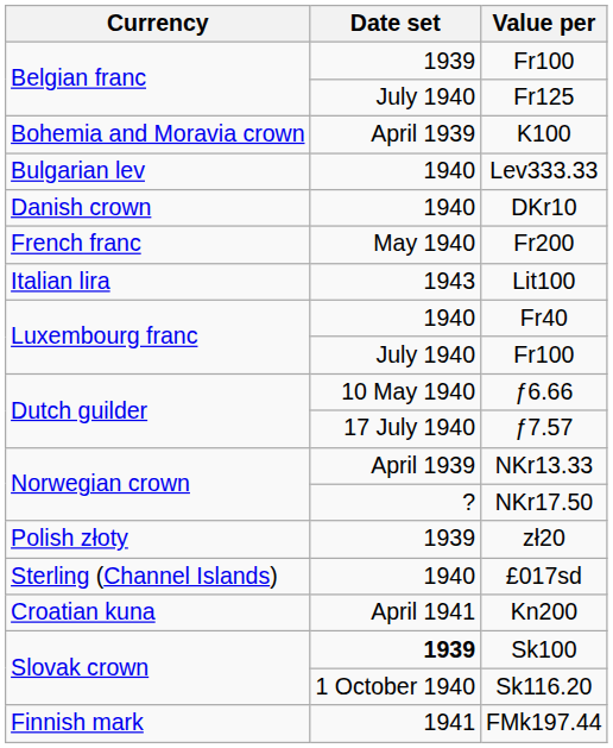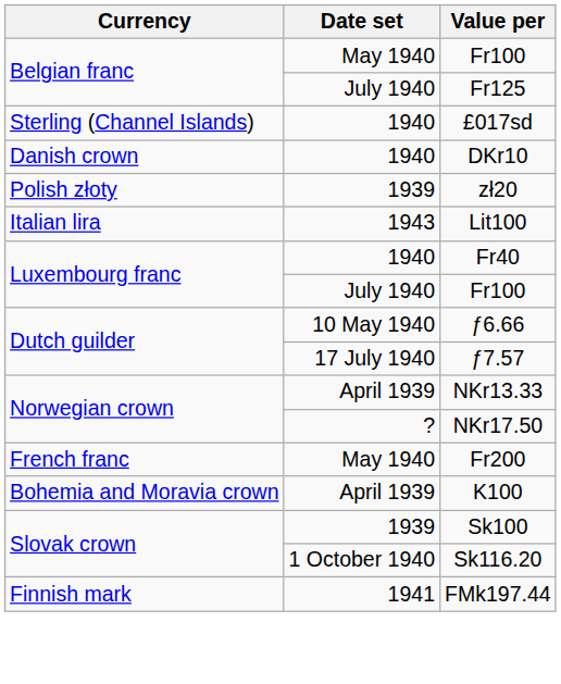Belgian franc / Fr100 | Date set: 1939 -> May 1940
rows swapped: K100 <-> £017sd
- row: Bulgarian lev | 1940 | Lev333.33
rows swapped: Fr200 <-> zł20
- row: Croatian kuna | April 1941 | Kn200
Sk100 | Date set: bold -> normal
